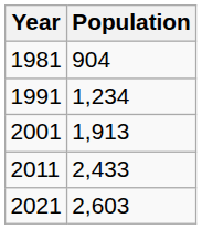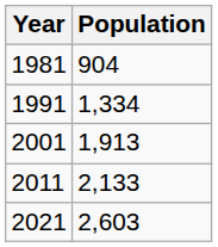1991 | Population: 1,234 -> 1,334
2011 | Population: 2,433 -> 2,133
